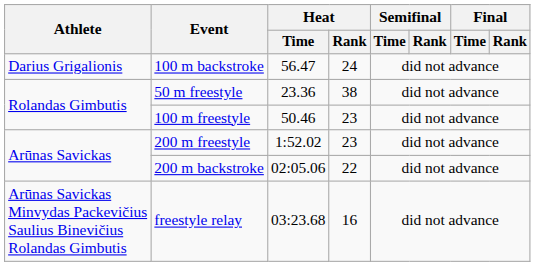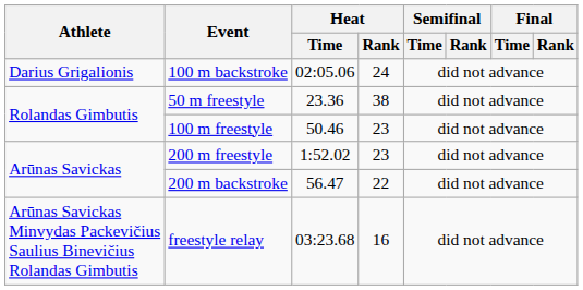100 m backstroke | Heat / Time: 56.47 -> 02:05.06
200 m backstroke | Heat / Time: 02:05.06 -> 56.47
